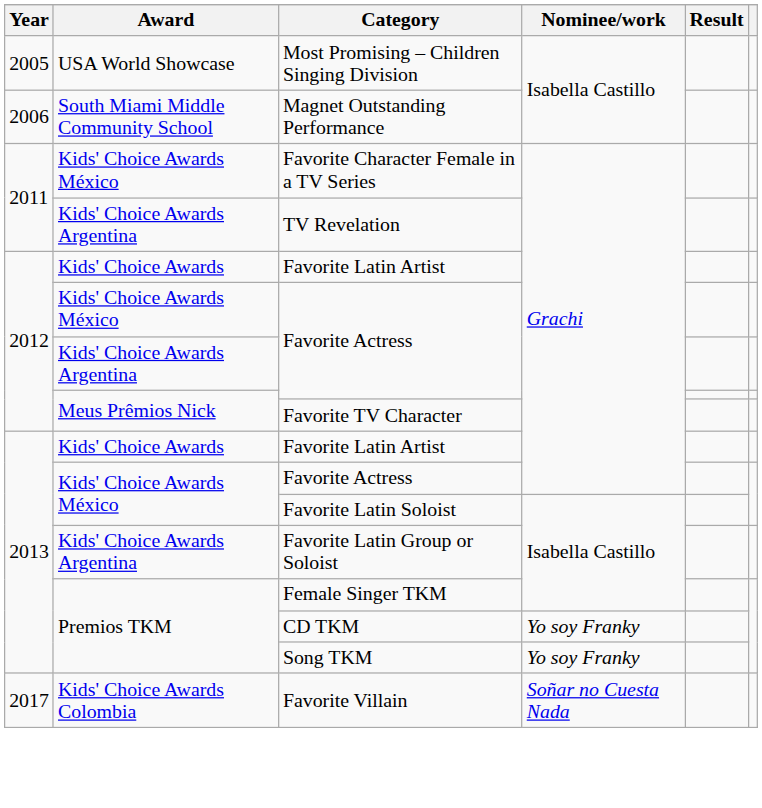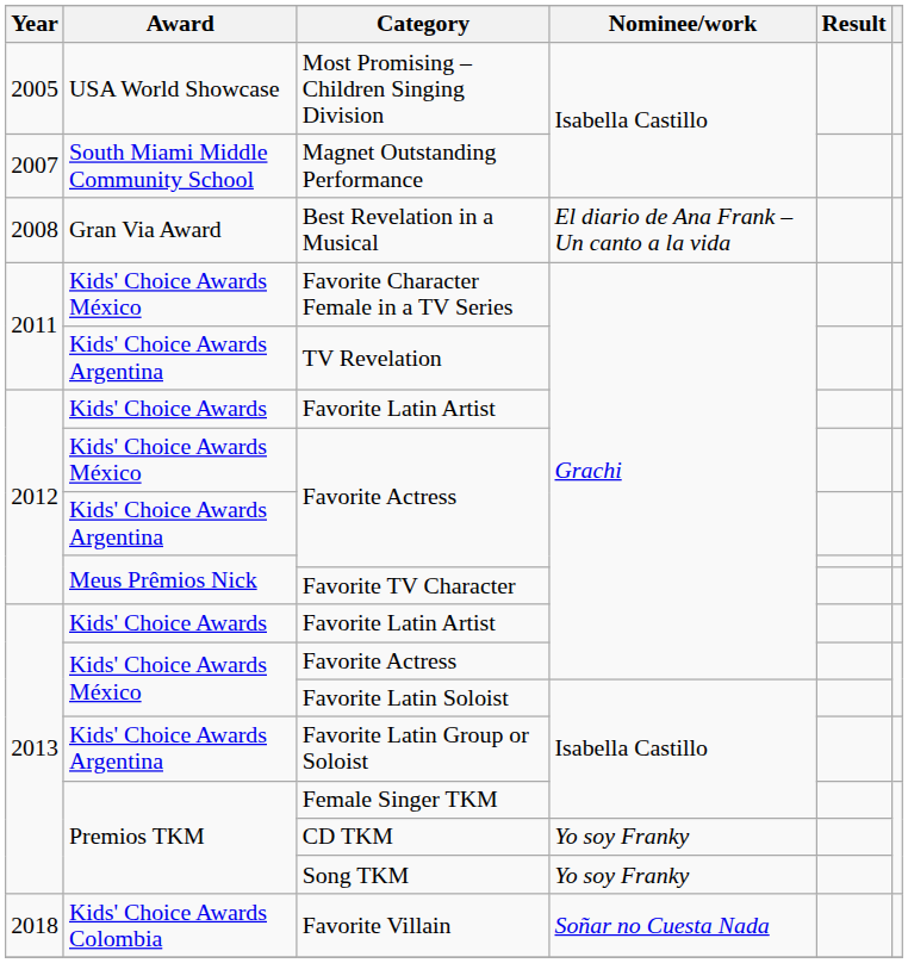Magnet Outstanding Performance | Year: 2006 -> 2007
+ row: 2008 | Gran Via Award | Best Revelation in a Musical | El diario de Ana Frank – Un canto a la vida
Favorite Villain | Year: 2017 -> 2018
